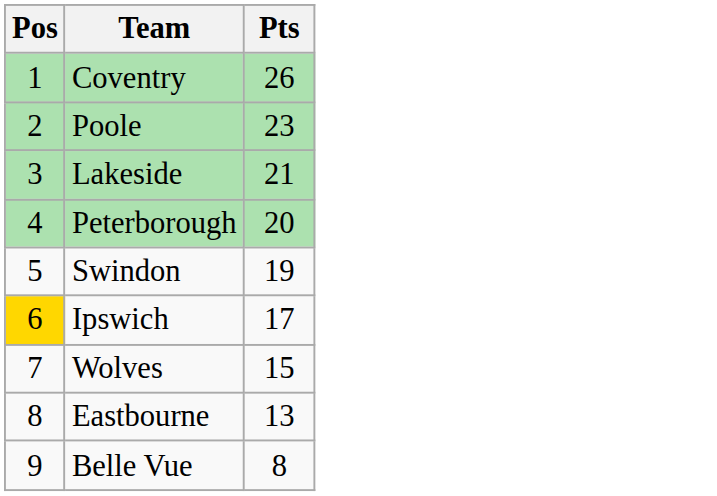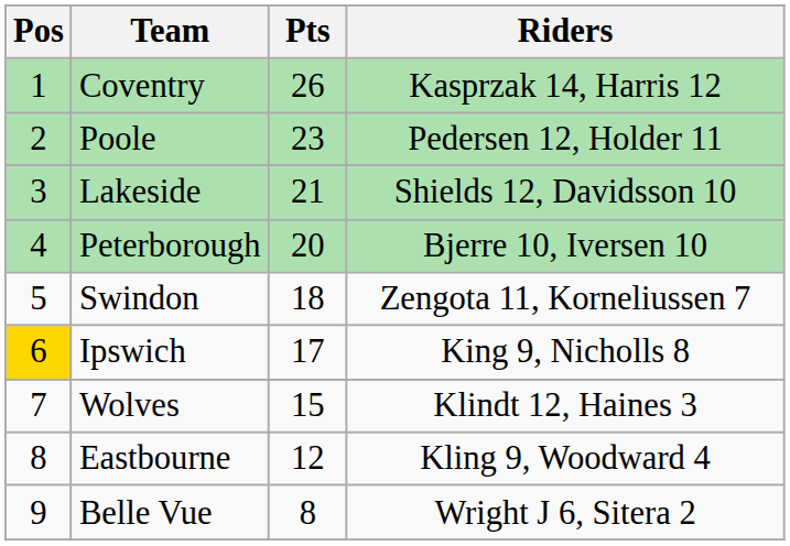+ column: Riders | Kasprzak 14, Harris 12 | Pedersen 12, Holder 11 | Shields 12, Davidsson 10 | Bjerre 10, Iversen 10 | Zengota 11, Korneliussen 7 | King 9, Nicholls 8 | Klindt 12, Haines 3 | Kling 9, Woodward 4 | Wright J 6, Sitera 2
Swindon | Pts: 19 -> 18
Eastbourne | Pts: 13 -> 12
